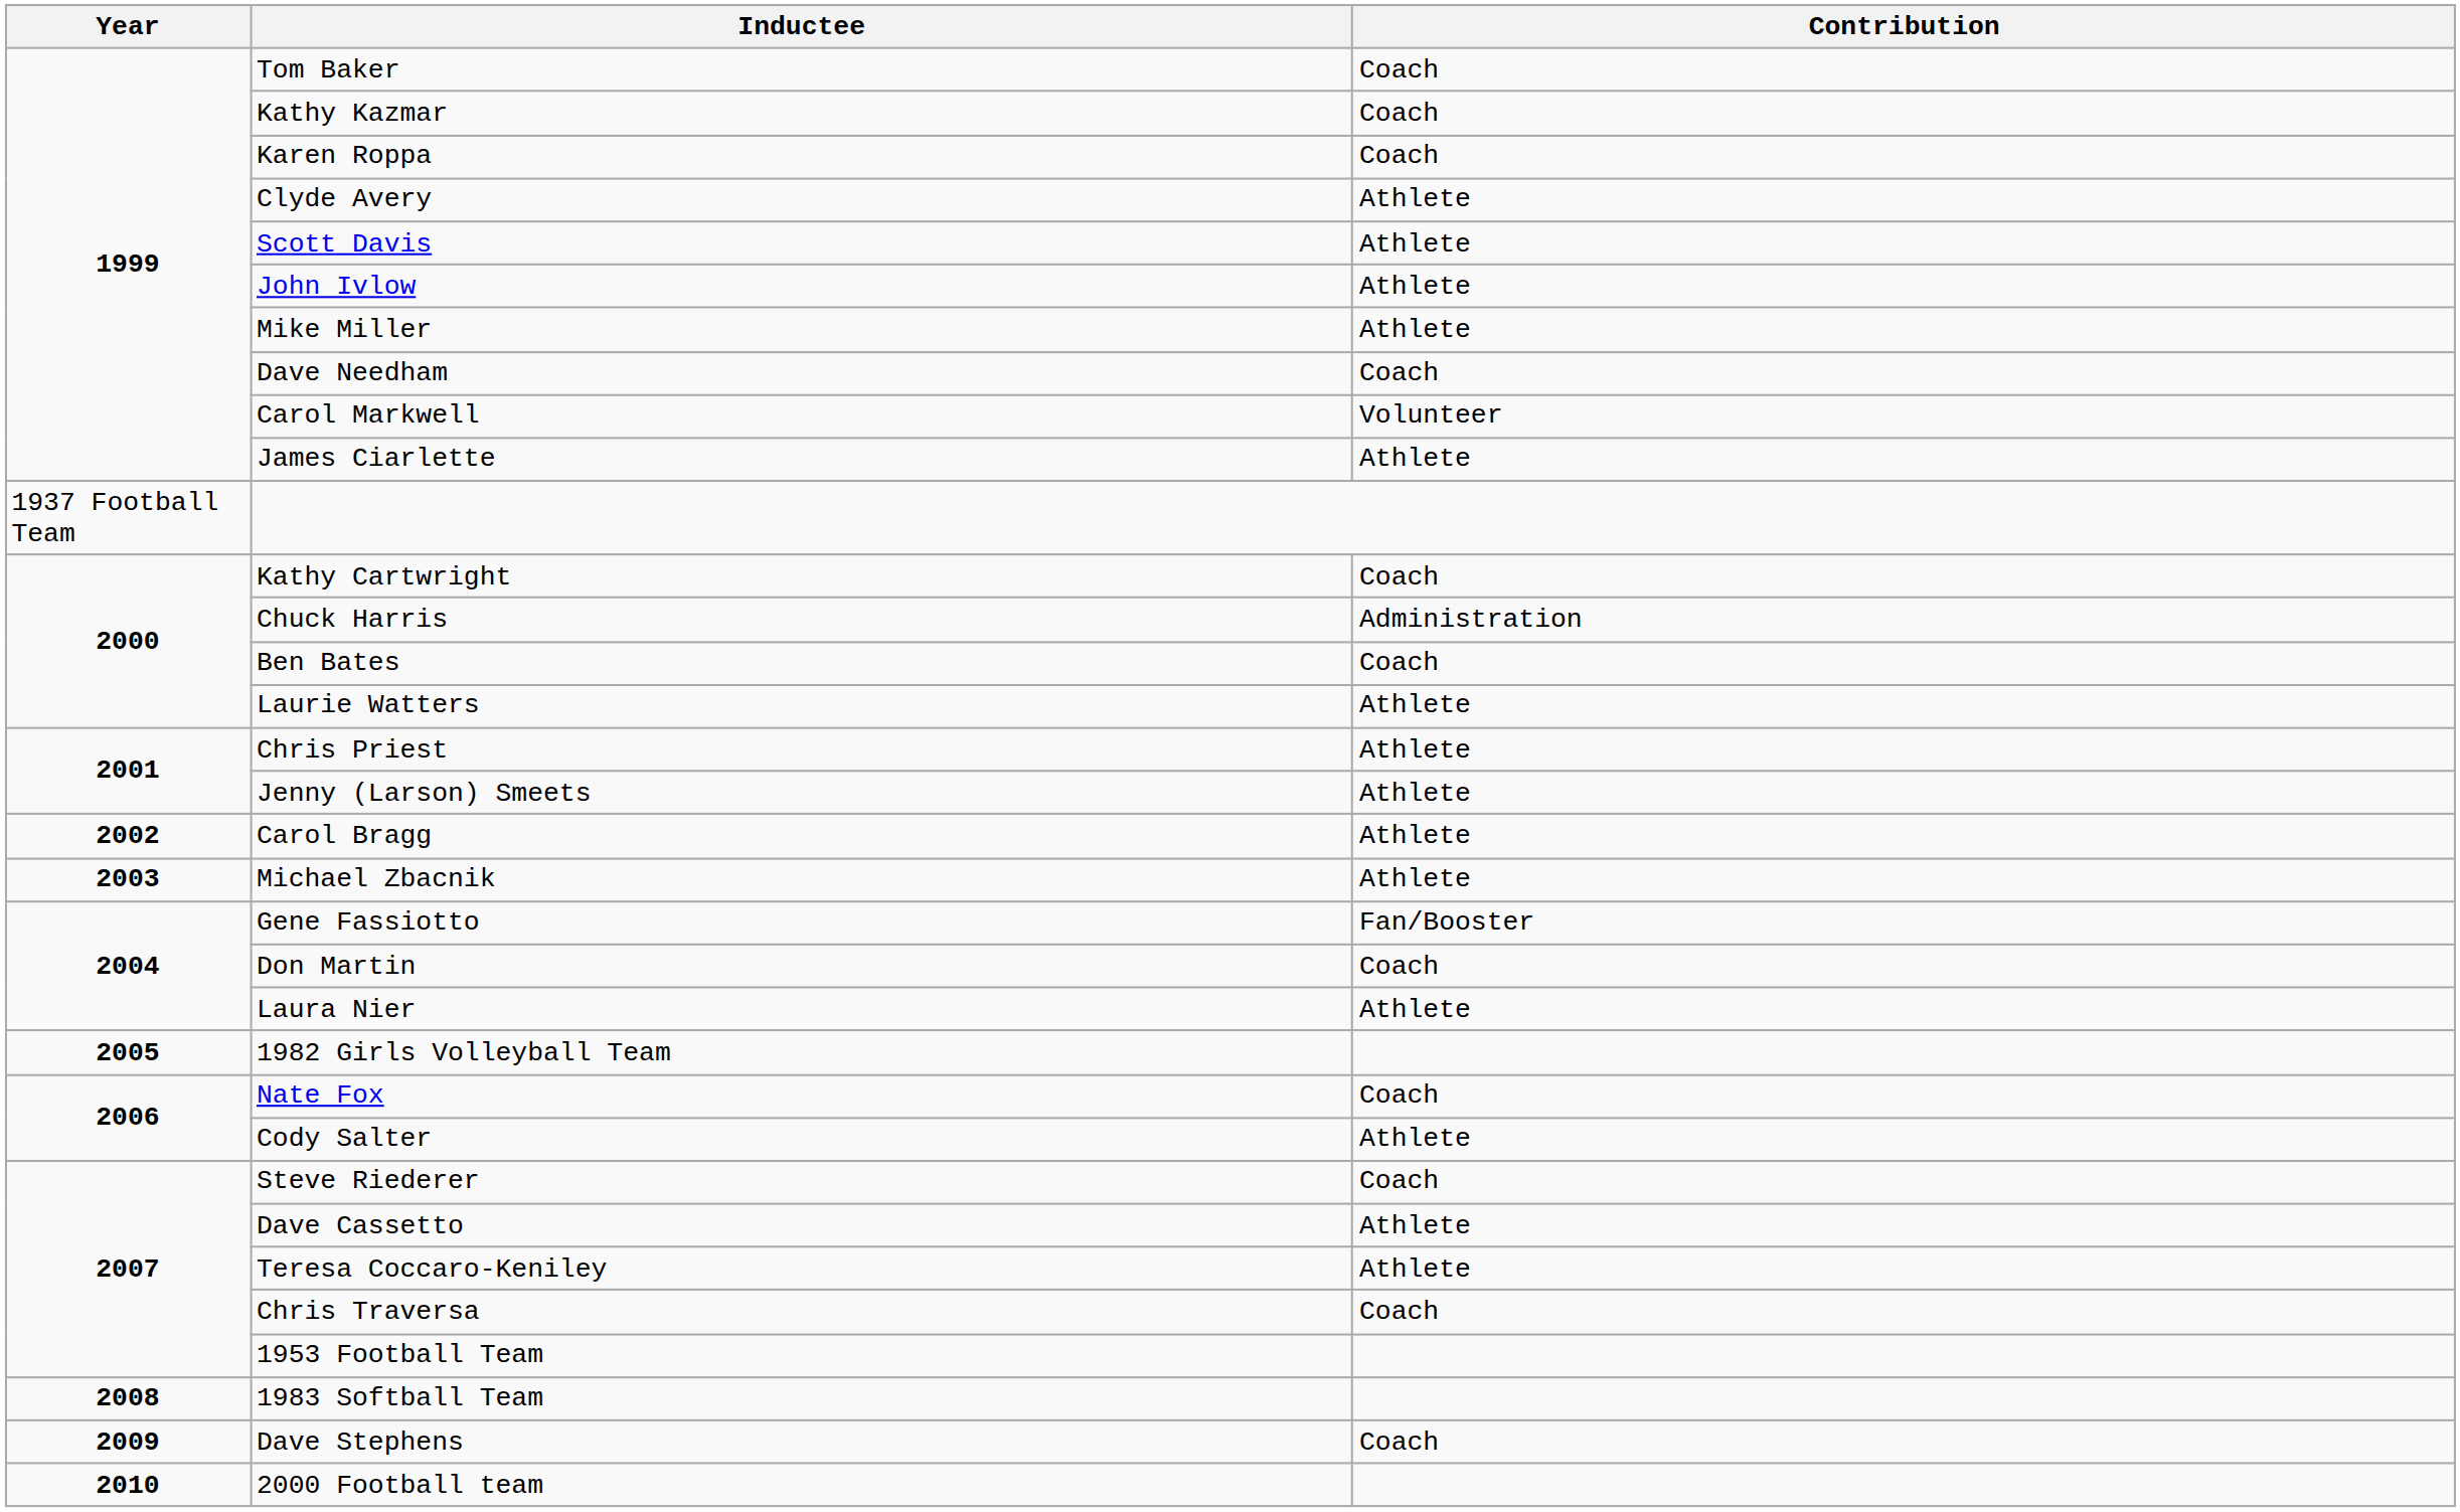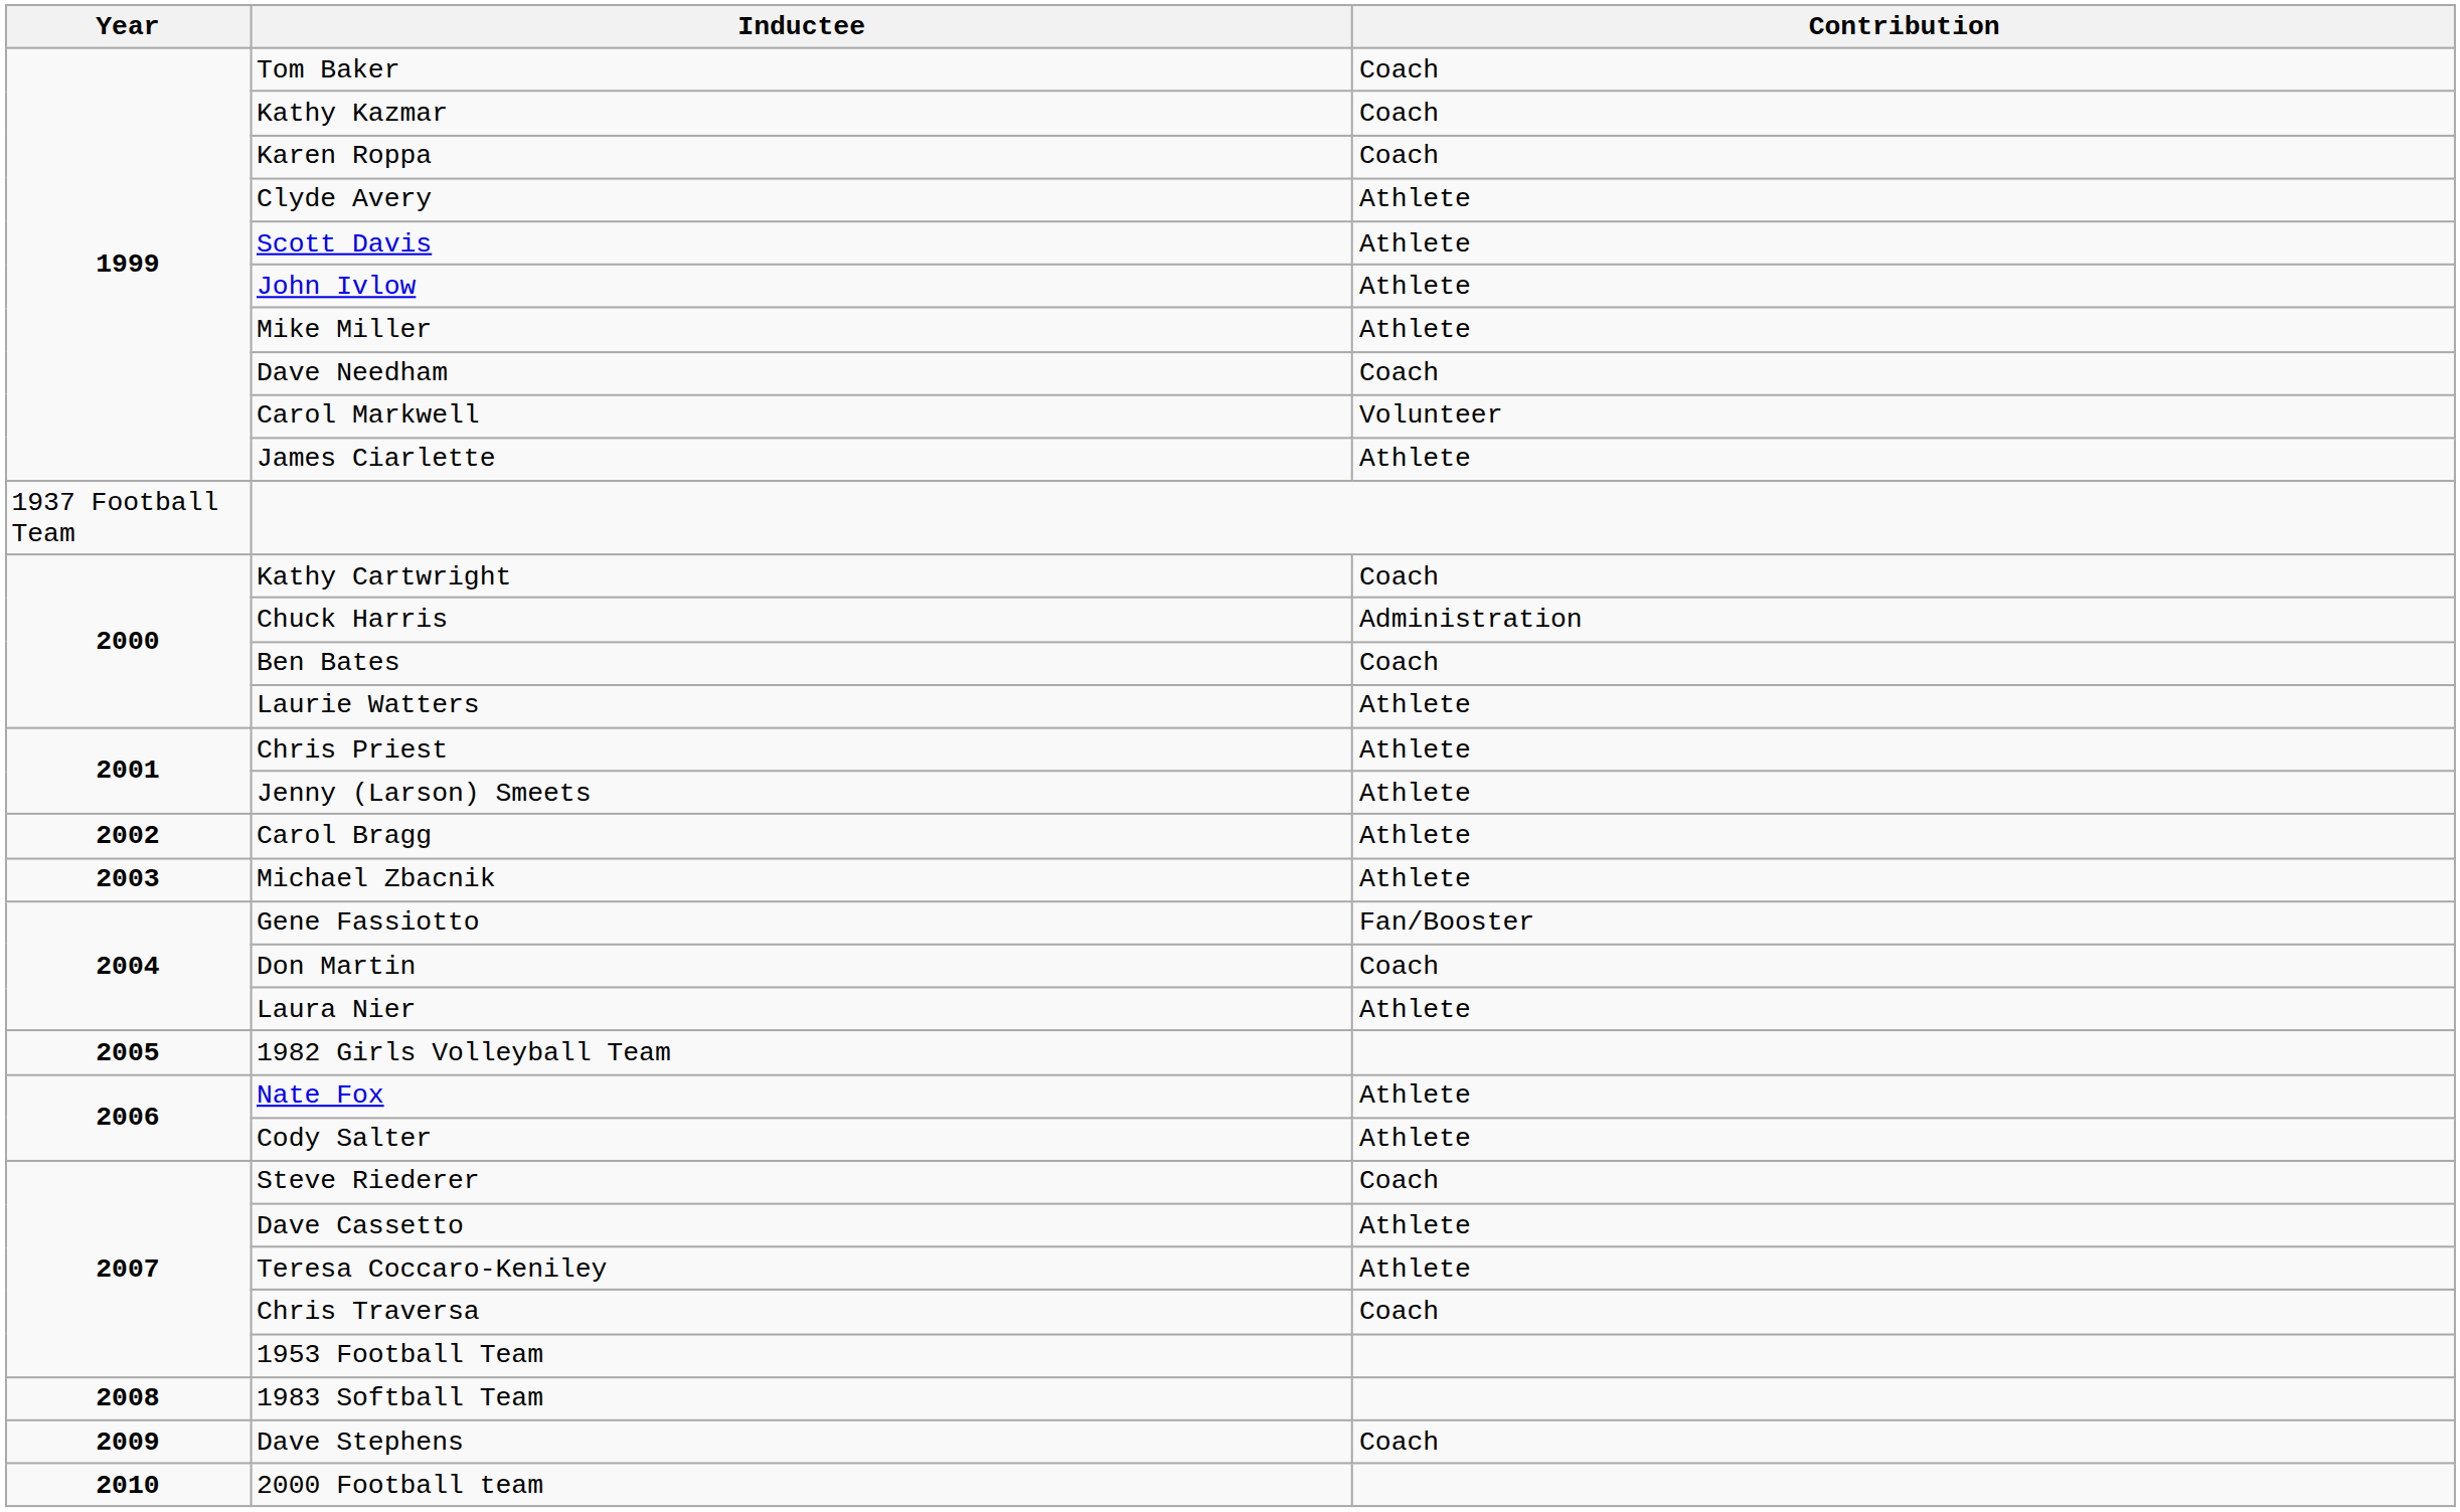Nate Fox | Contribution: Coach -> Athlete
